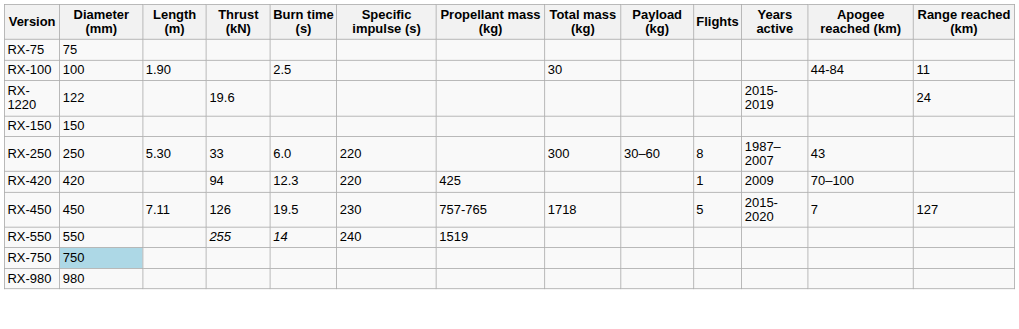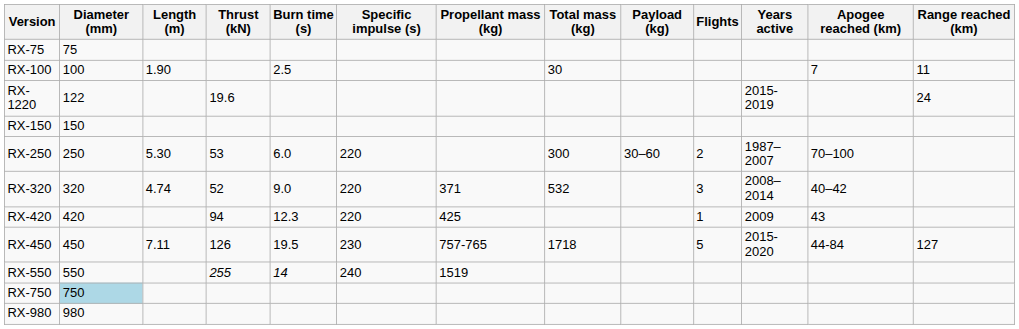RX-100 | Apogee reached (km): 44-84 -> 7
RX-250 | Thrust (kN): 33 -> 53
RX-250 | Flights: 8 -> 2
RX-250 | Apogee reached (km): 43 -> 70–100
+ row: RX-320 | 320 | 4.74 | 52 | 9.0 | 220 | 371 | 532 | 3 | 2008–2014 | 40–42
RX-420 | Apogee reached (km): 70–100 -> 43
RX-450 | Apogee reached (km): 7 -> 44-84
